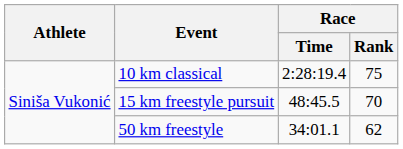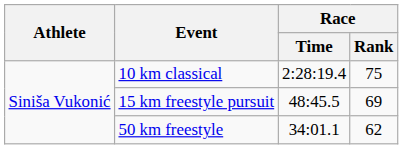15 km freestyle pursuit | Race / Rank: 70 -> 69
